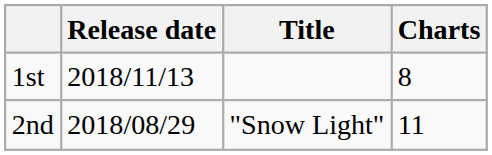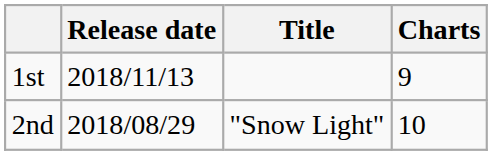1st | Charts: 8 -> 9
2nd | Charts: 11 -> 10
